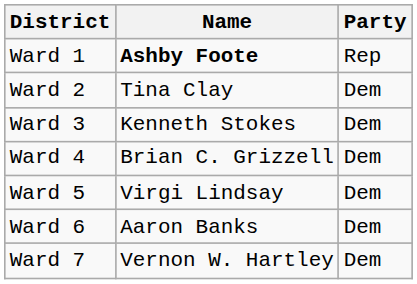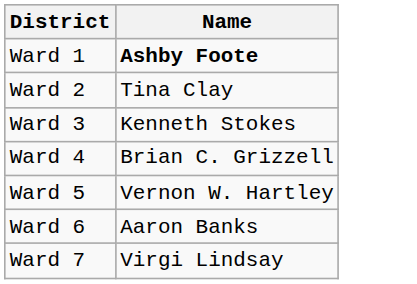- column: Party | Rep | Dem | Dem | Dem | Dem | Dem | Dem
Ward 5 | Name: Virgi Lindsay -> Vernon W. Hartley
Ward 7 | Name: Vernon W. Hartley -> Virgi Lindsay
